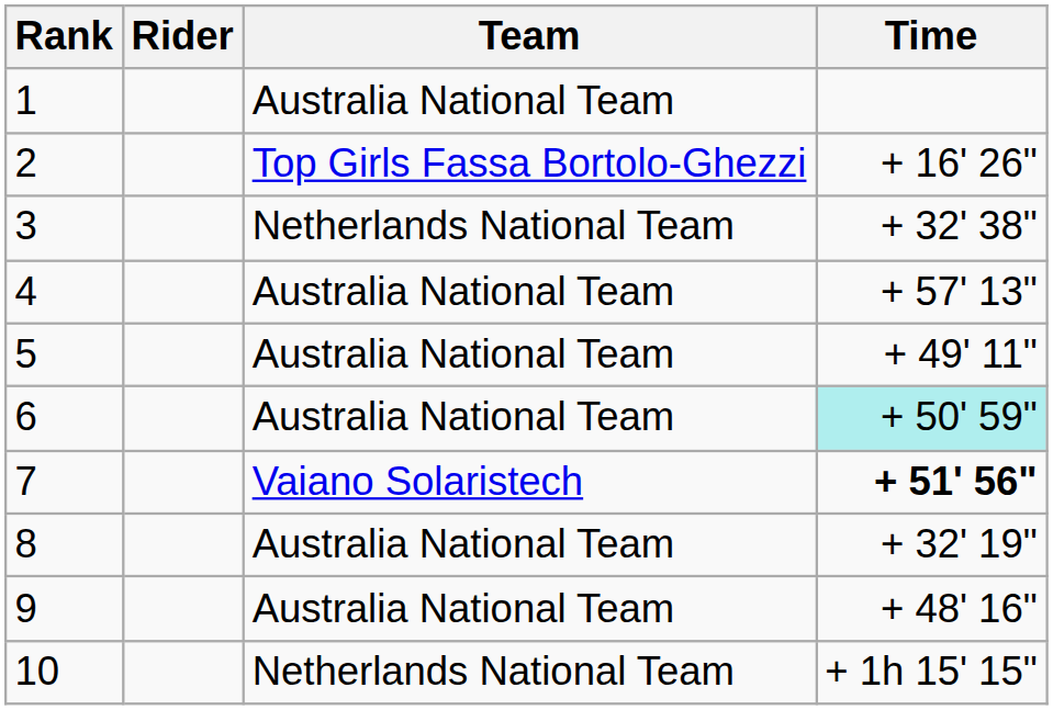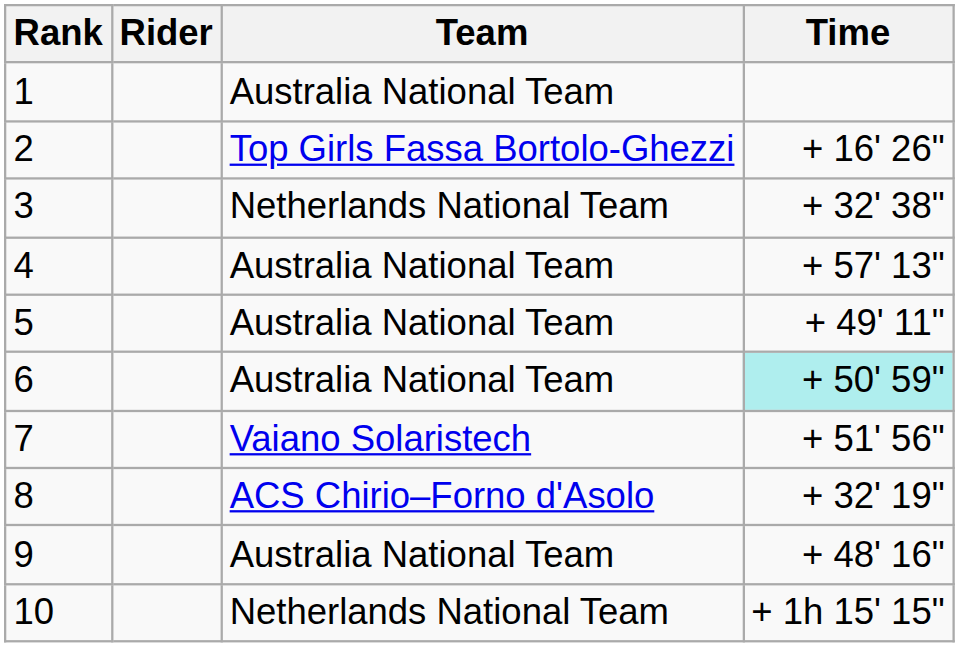7 | Time: bold -> normal
8 | Team: Australia National Team -> ACS Chirio–Forno d'Asolo
